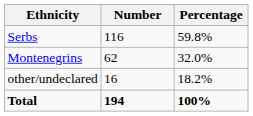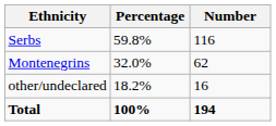columns swapped: Number <-> Percentage
